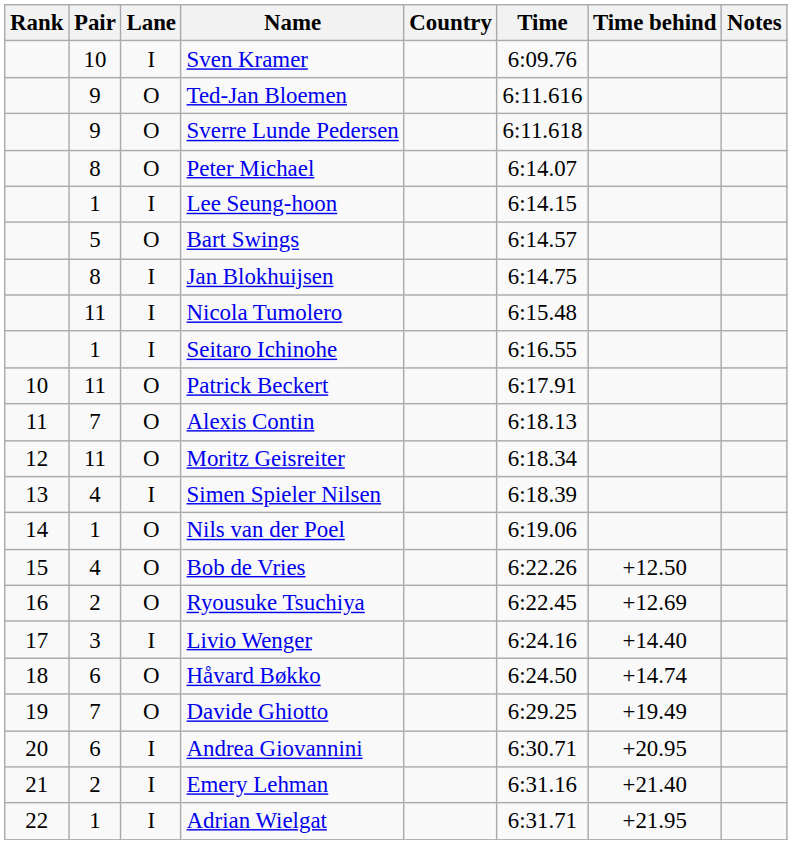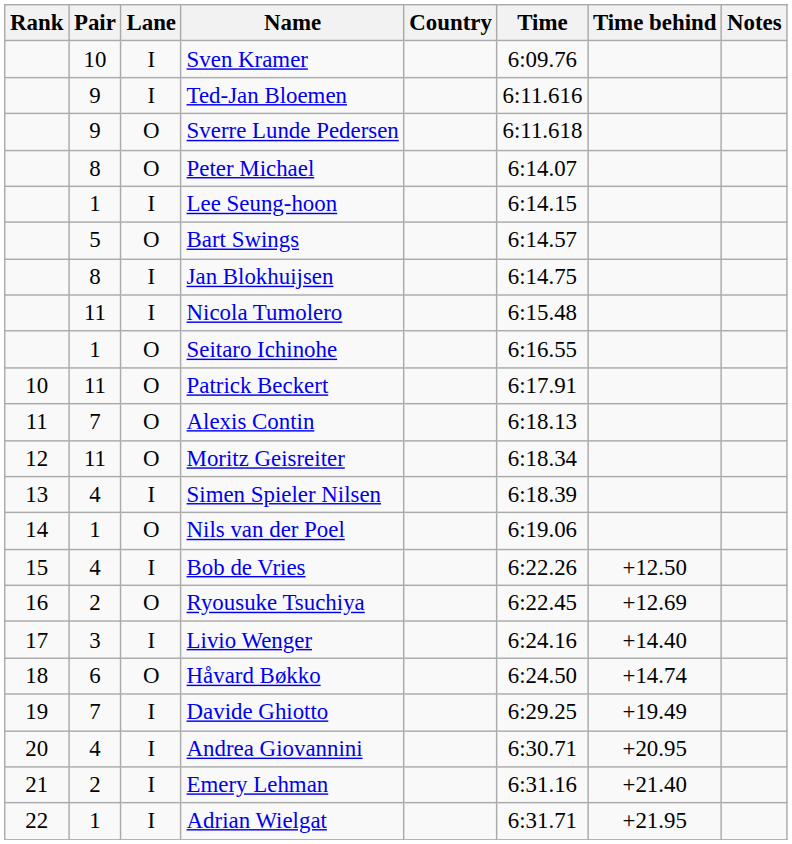Ted-Jan Bloemen | Lane: O -> I
Seitaro Ichinohe | Lane: I -> O
Bob de Vries | Lane: O -> I
Davide Ghiotto | Lane: O -> I
Andrea Giovannini | Pair: 6 -> 4
